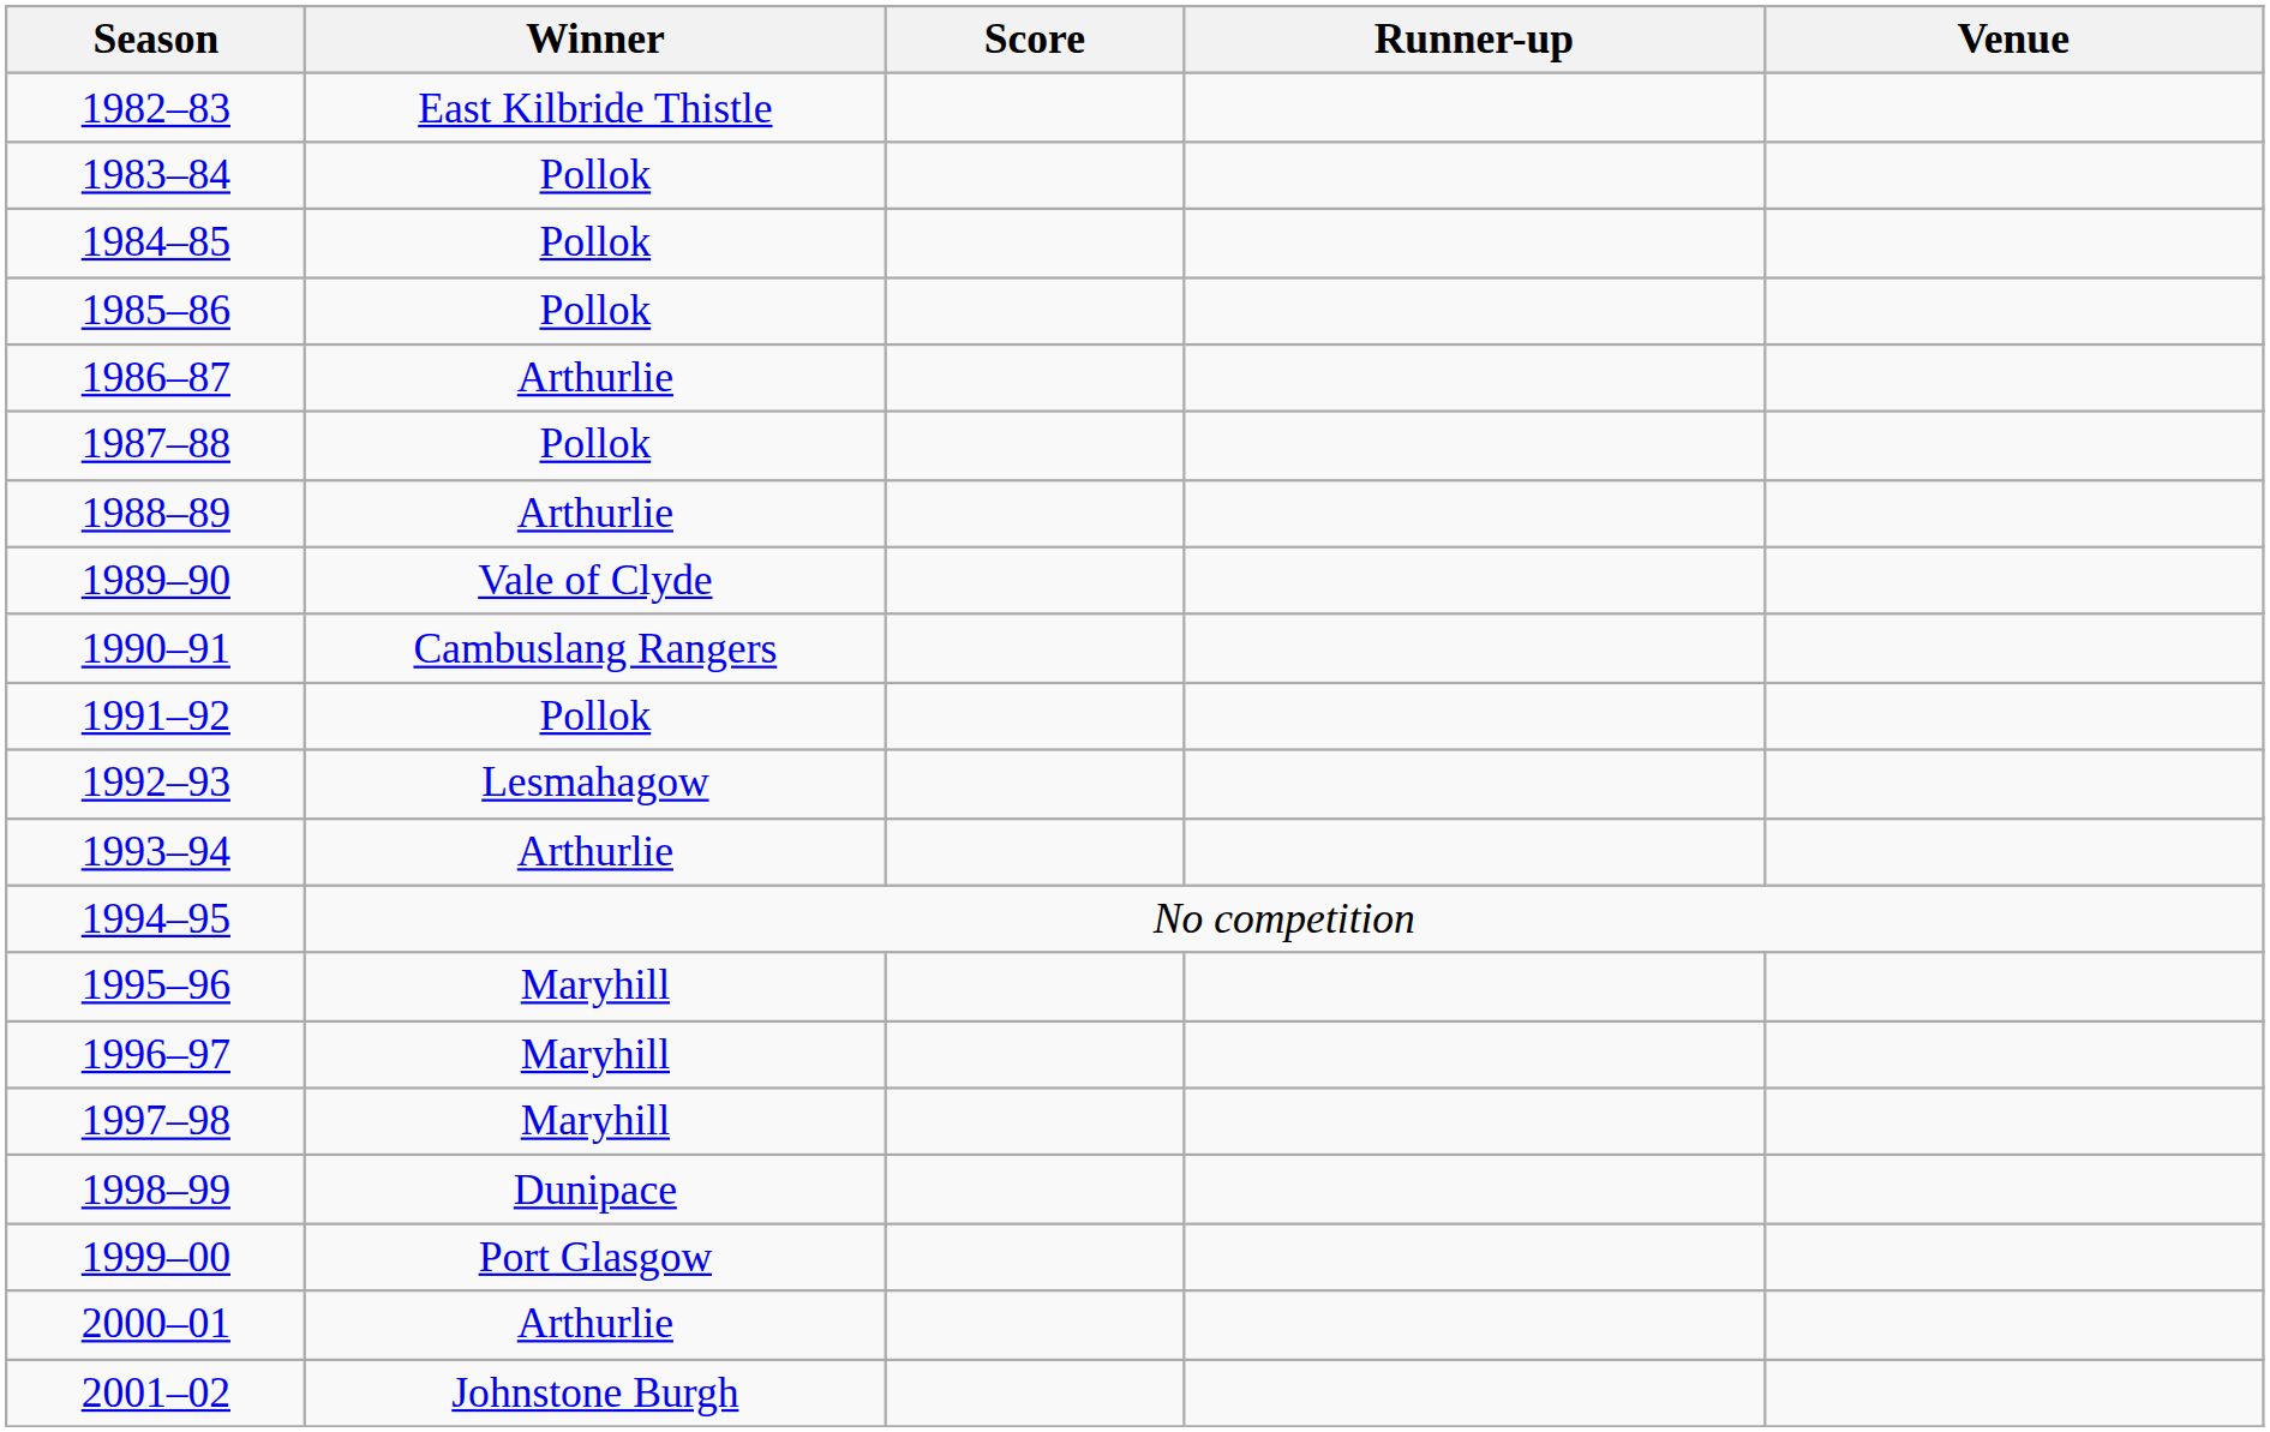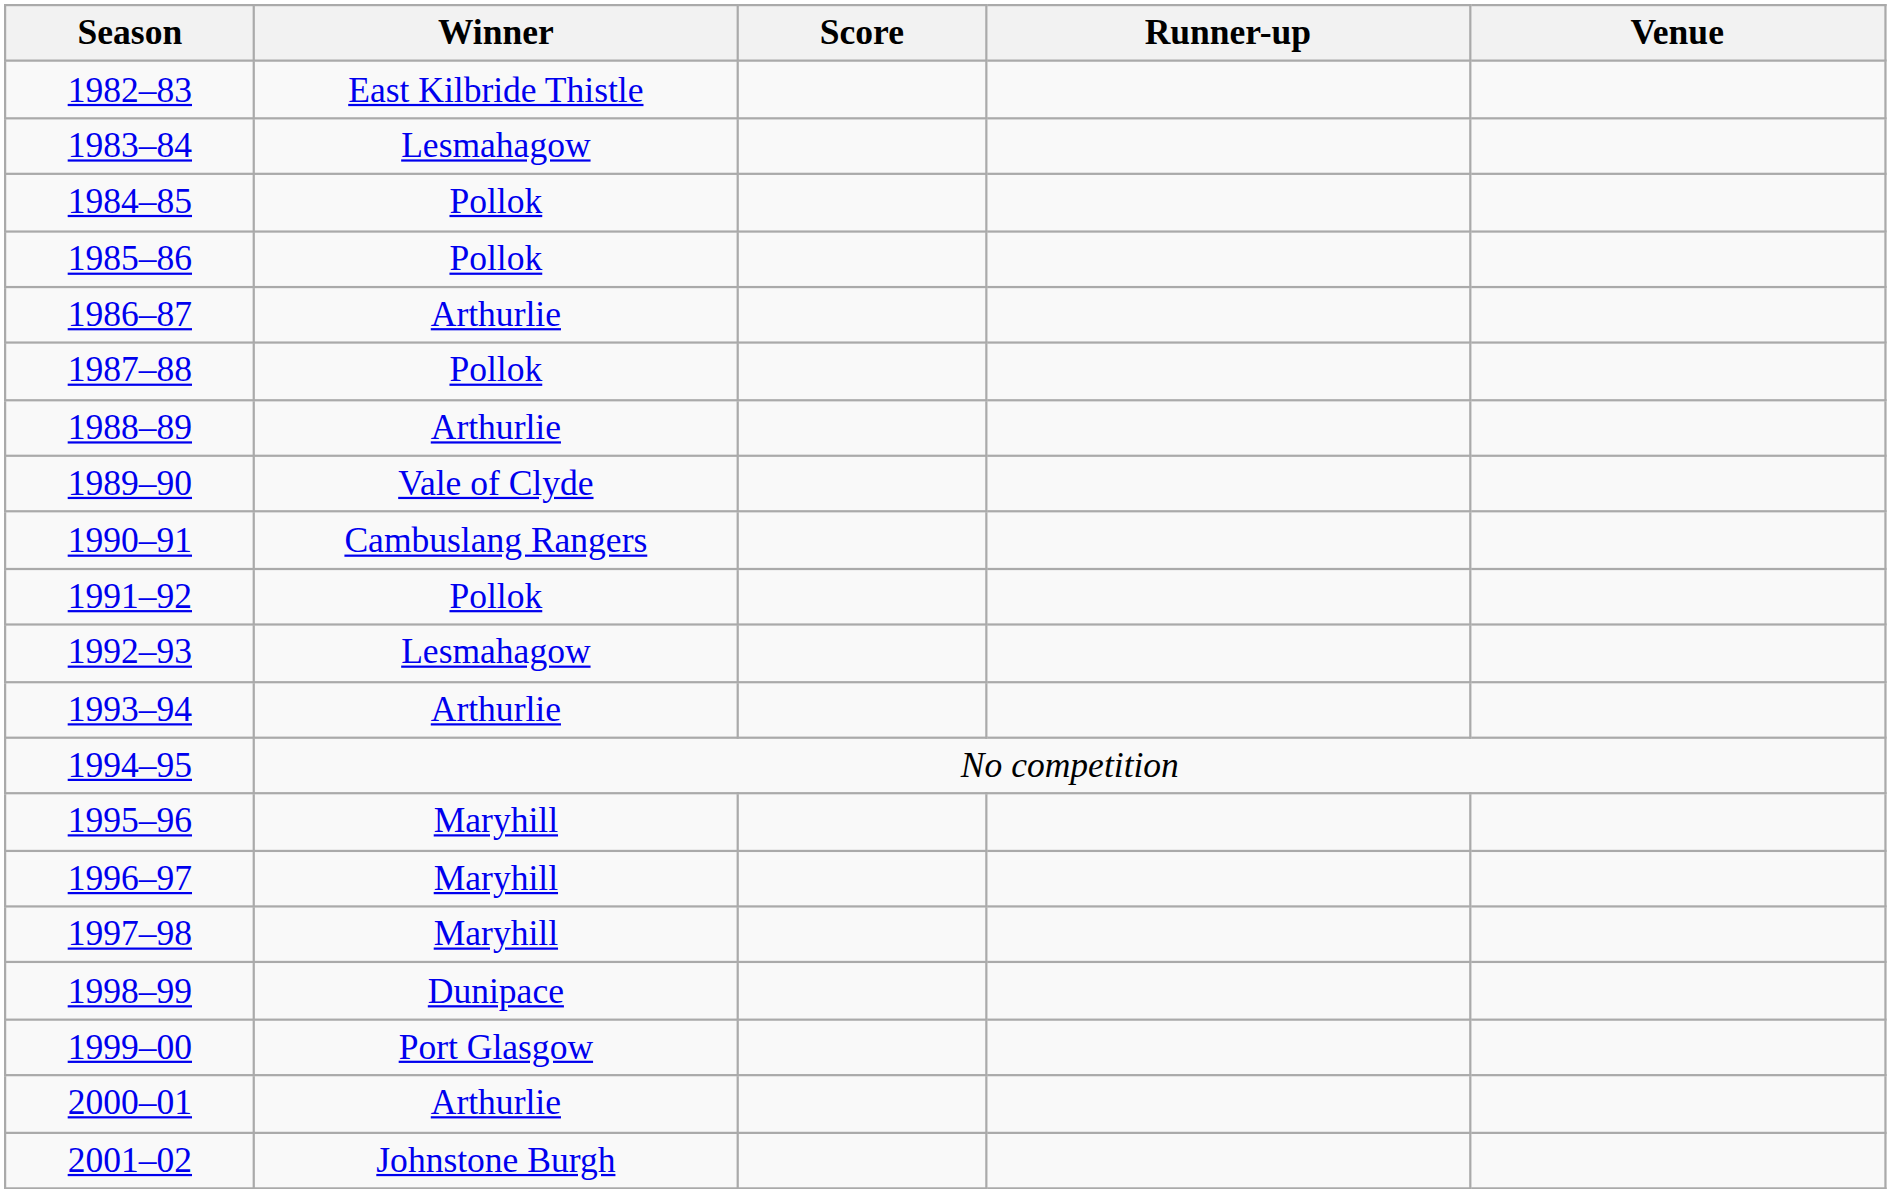1983–84 | Winner: Pollok -> Lesmahagow
